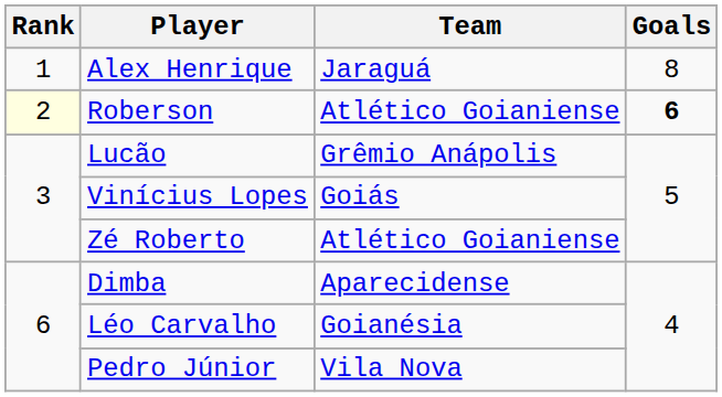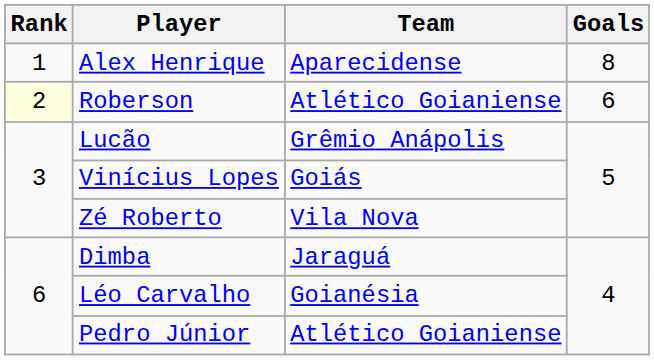Alex Henrique | Team: Jaraguá -> Aparecidense
Roberson | Goals: bold -> normal
Zé Roberto | Team: Atlético Goianiense -> Vila Nova
Dimba | Team: Aparecidense -> Jaraguá
Pedro Júnior | Team: Vila Nova -> Atlético Goianiense
